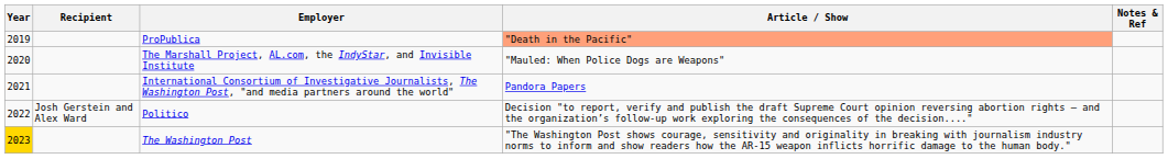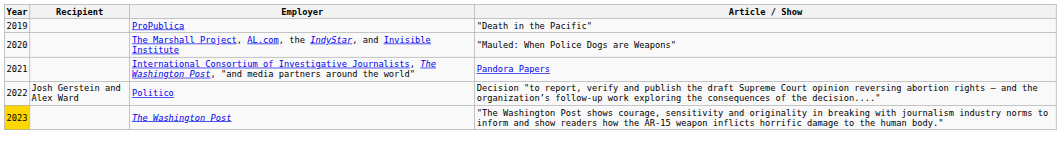- column: Notes & Ref
ProPublica | Article / Show: lightsalmon background -> no background
